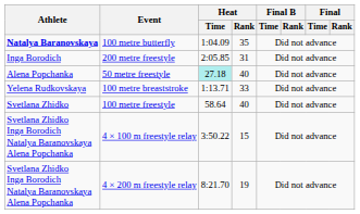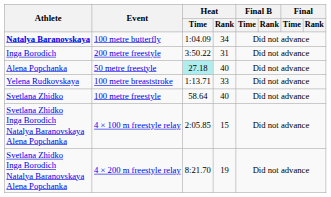100 metre butterfly | Heat / Rank: 35 -> 34
200 metre freestyle | Heat / Time: 2:05.85 -> 3:50.22
4 × 100 m freestyle relay | Heat / Time: 3:50.22 -> 2:05.85
